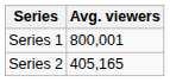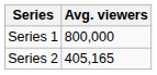Series 1 | Avg. viewers: 800,001 -> 800,000
